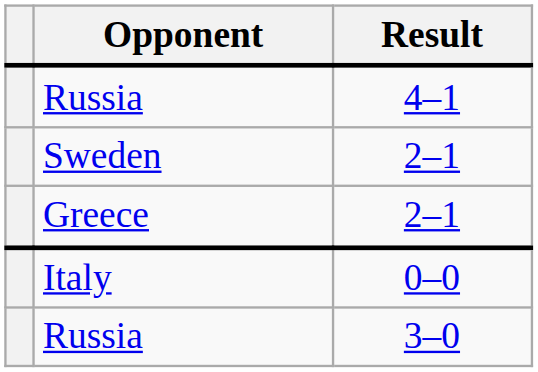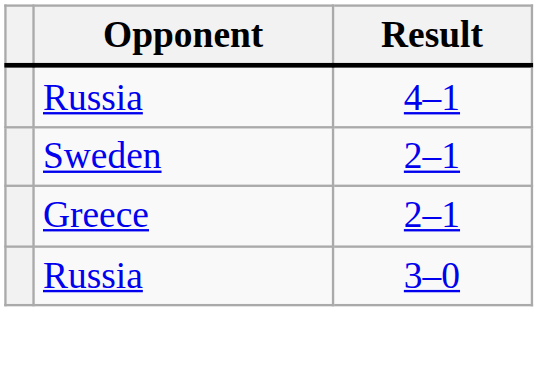- row: Italy | 0–0
